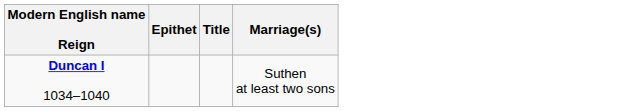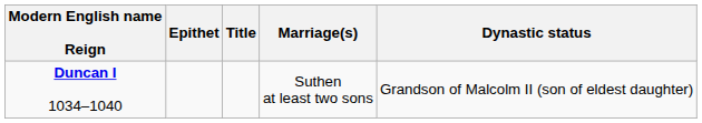+ column: Dynastic status | Grandson of Malcolm II (son of eldest daughter)
